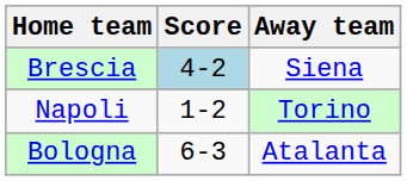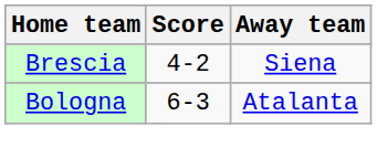Brescia | Score: lightblue background -> no background
- row: Napoli | 1-2 | Torino
